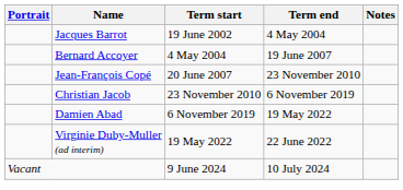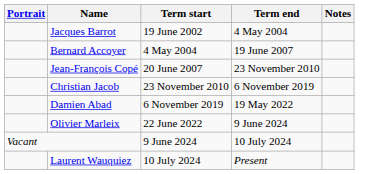- row: Virginie Duby-Muller (ad interim) | 19 May 2022 | 22 June 2022
+ row: Olivier Marleix | 22 June 2022 | 9 June 2024
+ row: Laurent Wauquiez | 10 July 2024 | Present
